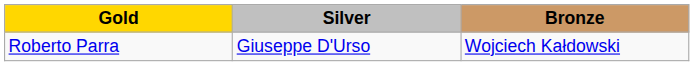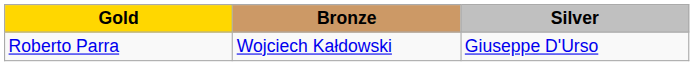columns swapped: Silver <-> Bronze
